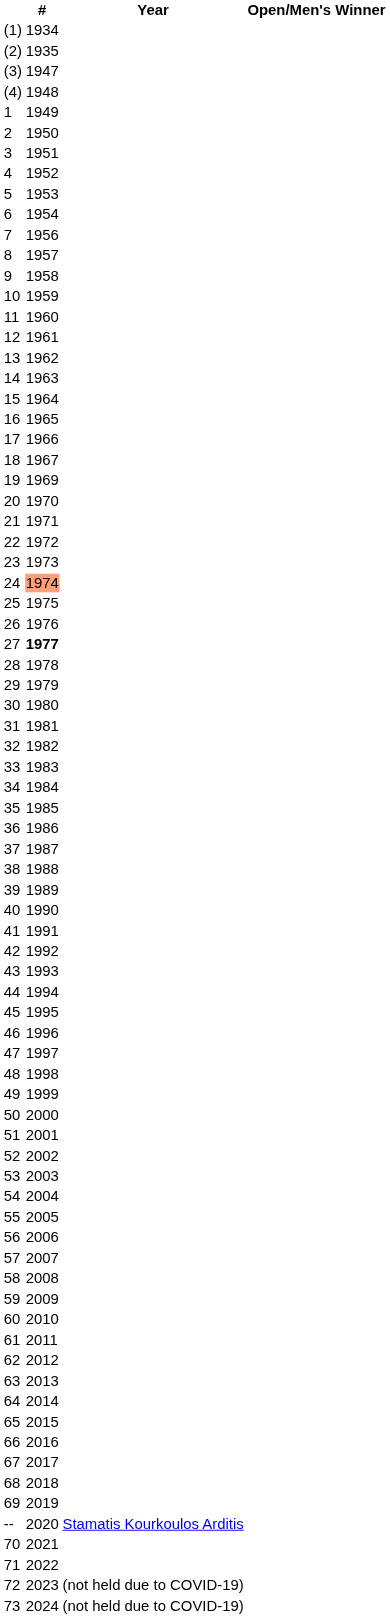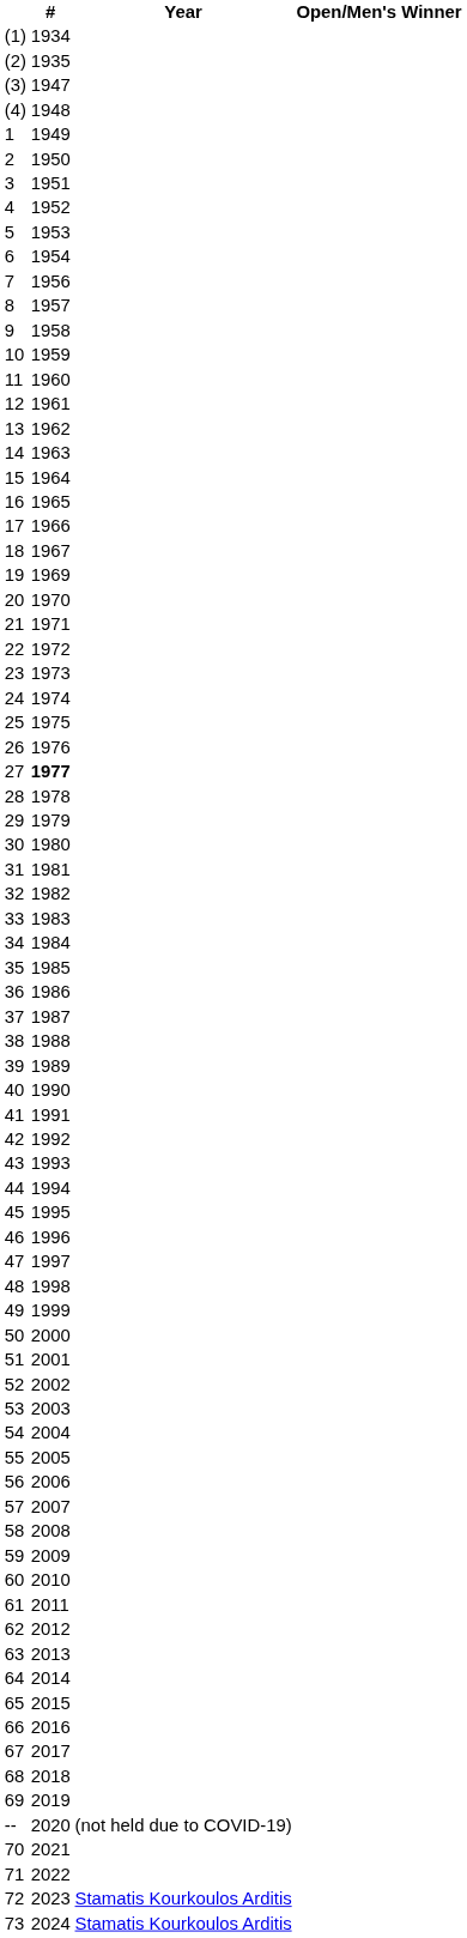24 | #: lightsalmon background -> no background
-- | Year: Stamatis Kourkoulos Arditis -> (not held due to COVID-19)
72 | Year: (not held due to COVID-19) -> Stamatis Kourkoulos Arditis
73 | Year: (not held due to COVID-19) -> Stamatis Kourkoulos Arditis
